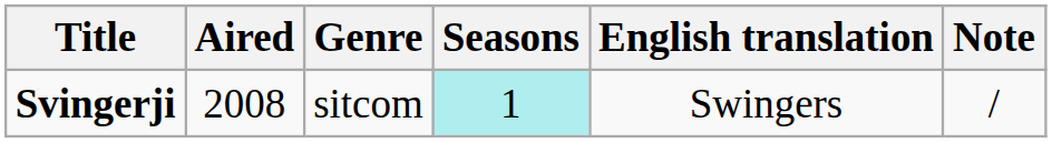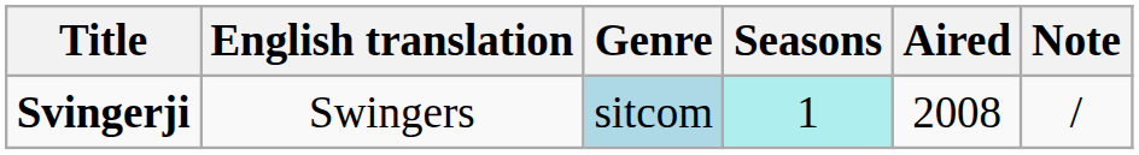columns swapped: English translation <-> Aired
Svingerji | Genre: no background -> lightblue background
